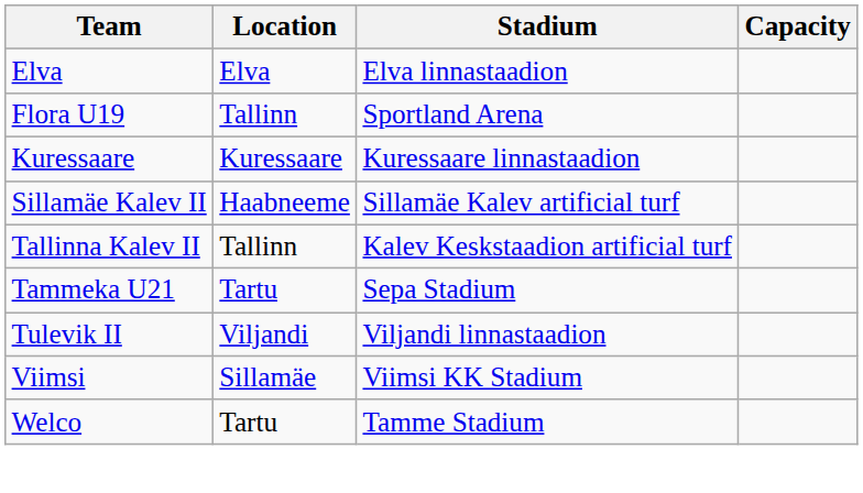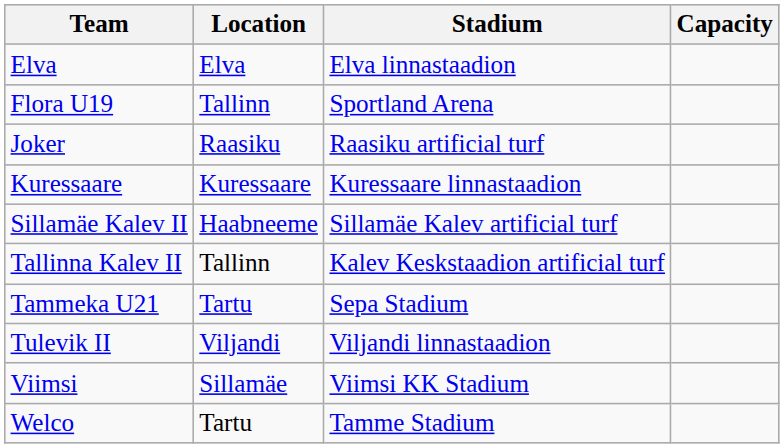+ row: Joker | Raasiku | Raasiku artificial turf
